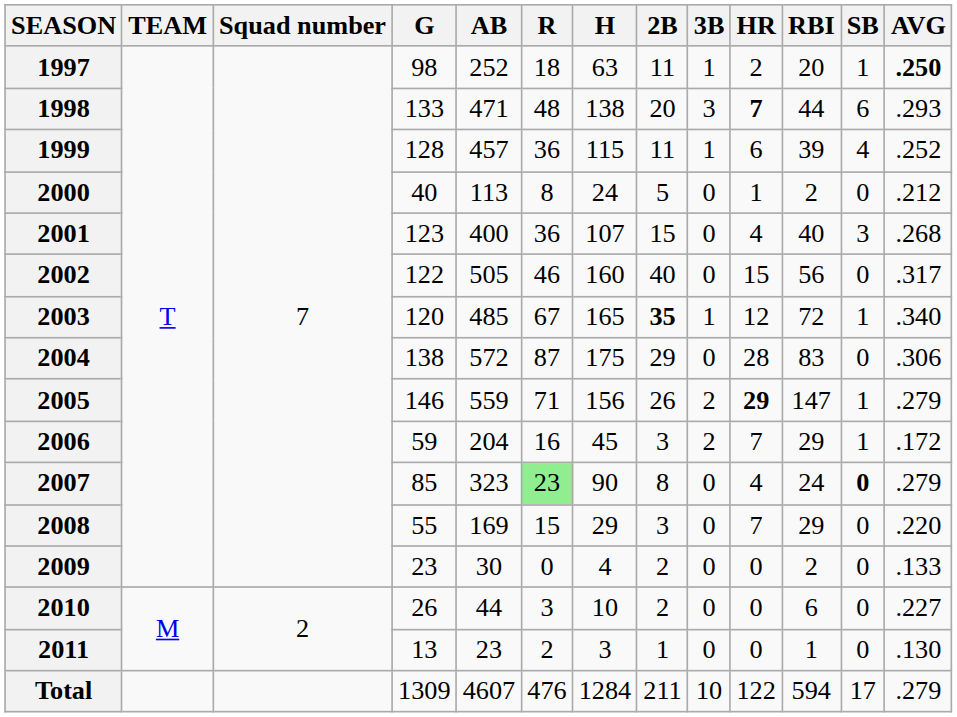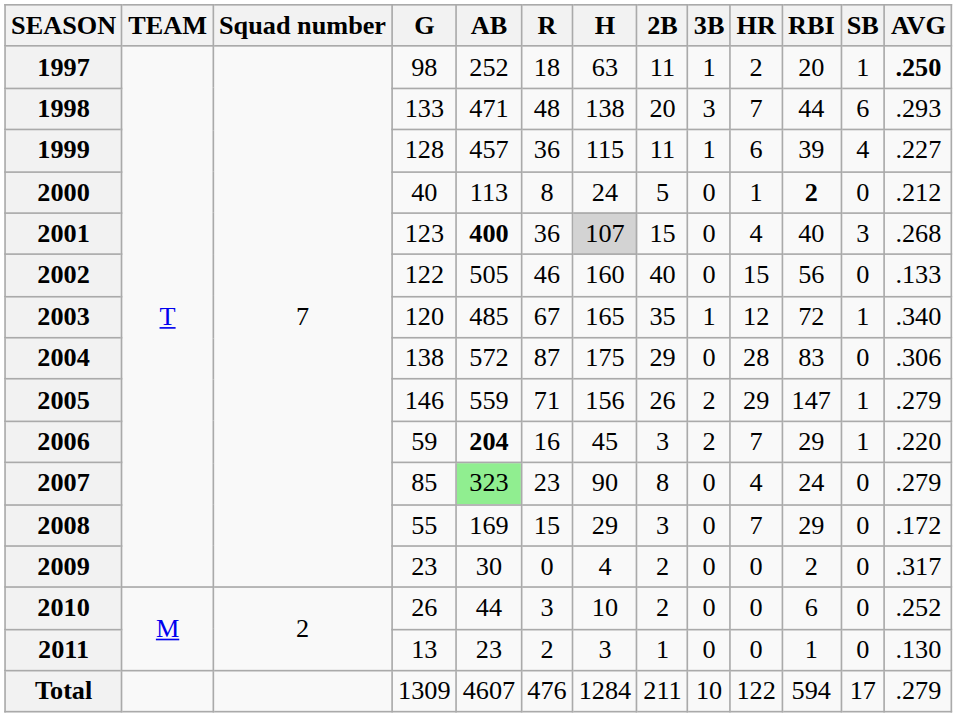1998 | HR: bold -> normal
1999 | AVG: .252 -> .227
2000 | RBI: normal -> bold
2001 | AB: normal -> bold
2001 | H: no background -> lightgrey background
2002 | AVG: .317 -> .133
2003 | 2B: bold -> normal
2005 | HR: bold -> normal
2006 | AB: normal -> bold
2006 | AVG: .172 -> .220
2007 | AB: no background -> lightgreen background
2007 | R: lightgreen background -> no background
2007 | SB: bold -> normal
2008 | AVG: .220 -> .172
2009 | AVG: .133 -> .317
2010 | AVG: .227 -> .252
